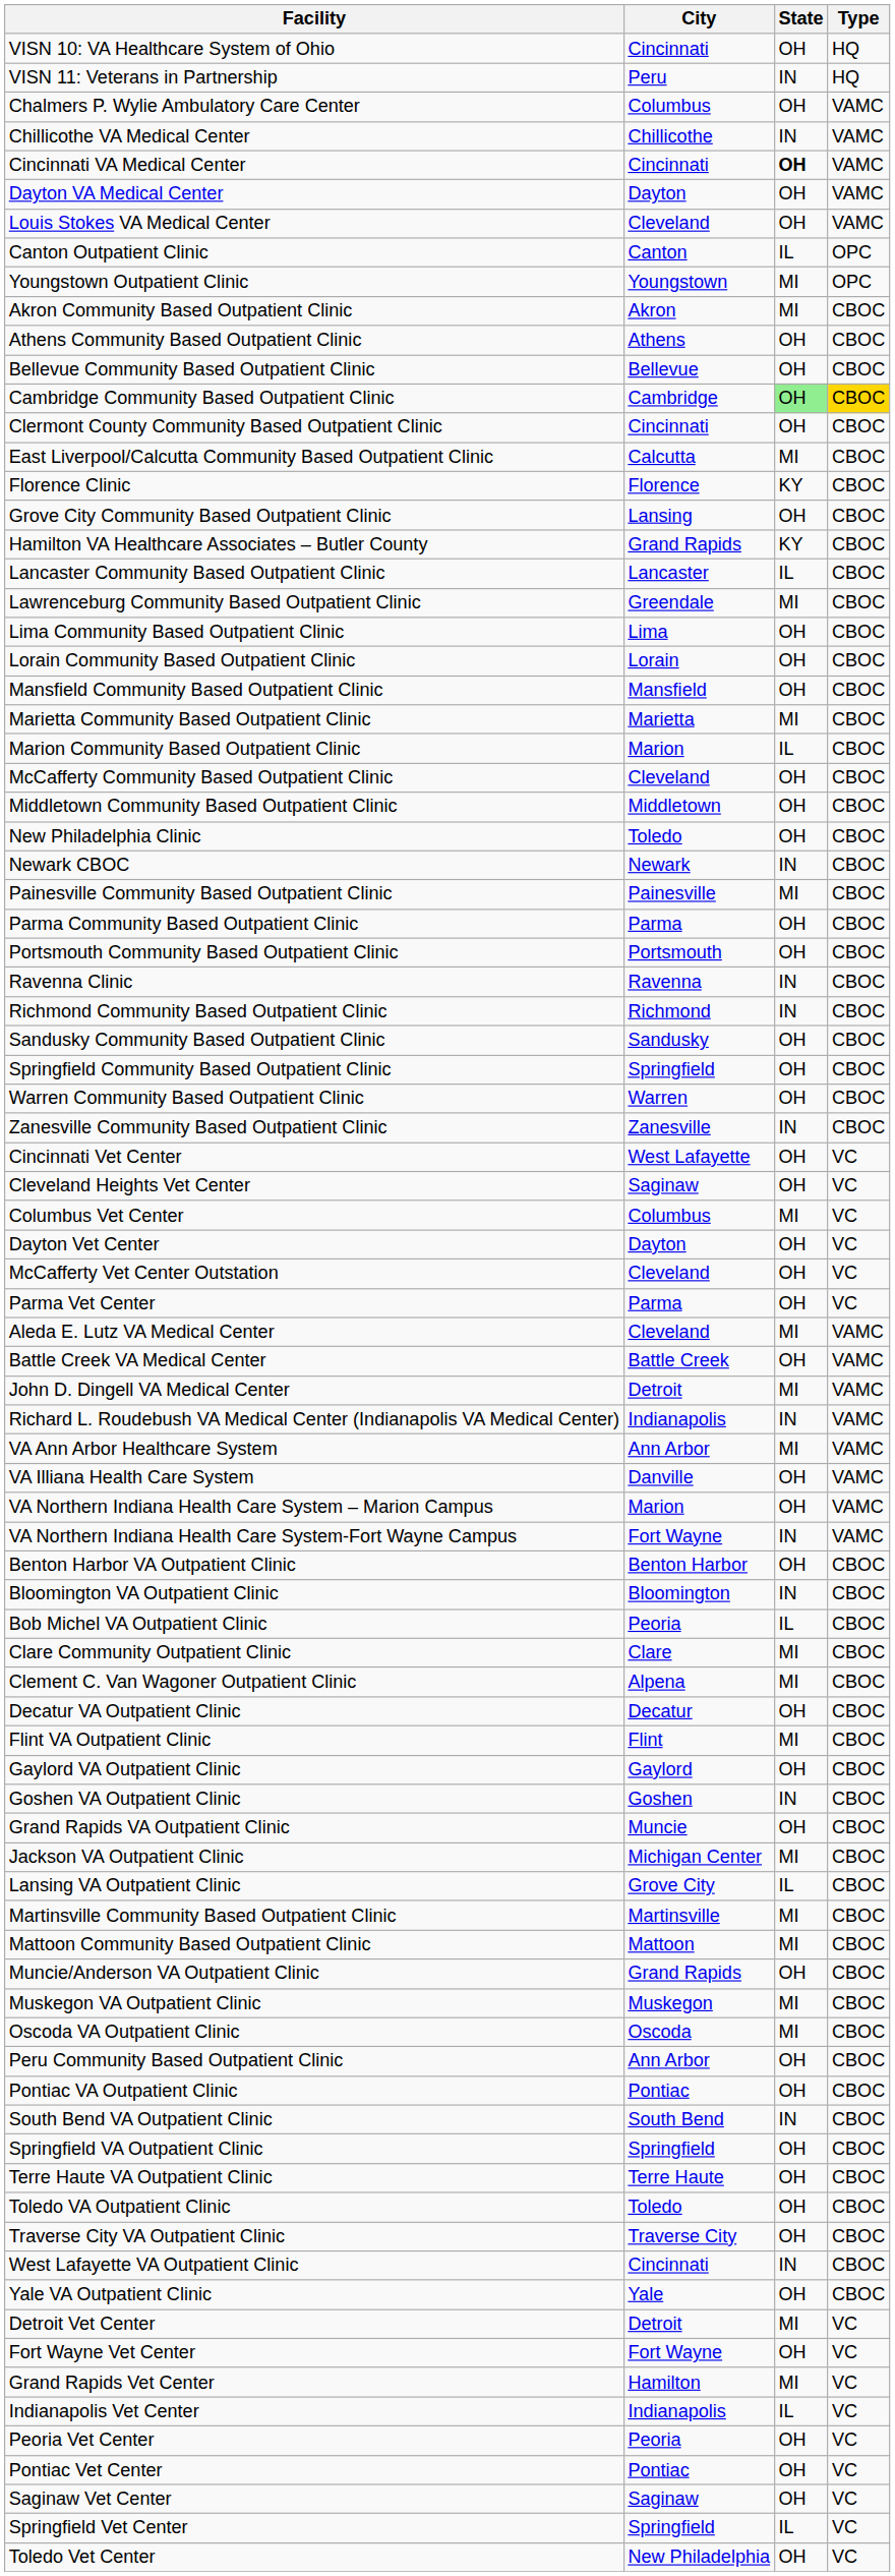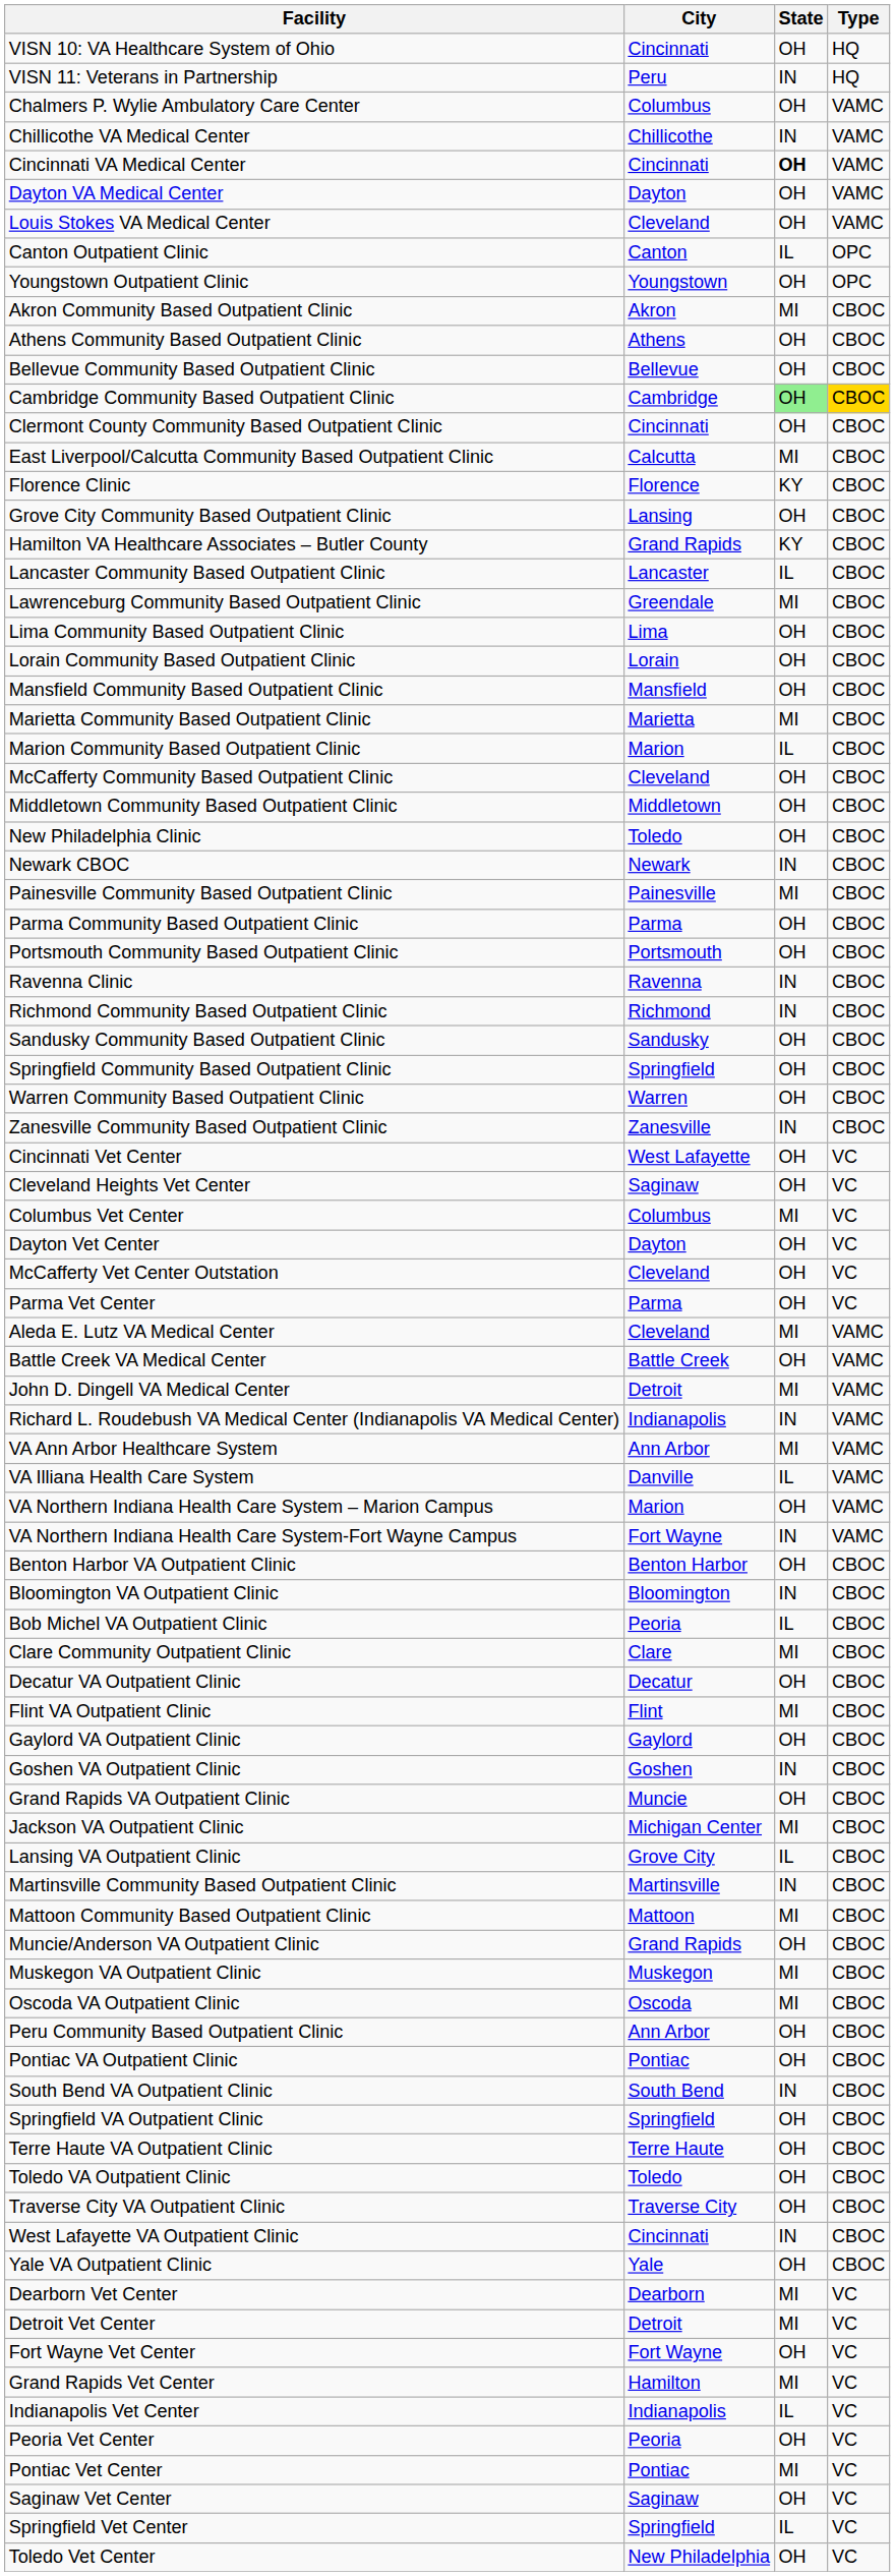Youngstown Outpatient Clinic | State: MI -> OH
VA Illiana Health Care System | State: OH -> IL
- row: Clement C. Van Wagoner Outpatient Clinic | Alpena | MI | CBOC
Martinsville Community Based Outpatient Clinic | State: MI -> IN
+ row: Dearborn Vet Center | Dearborn | MI | VC
Pontiac Vet Center | State: OH -> MI
